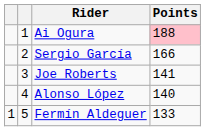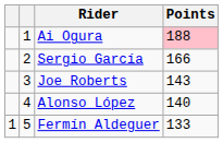Joe Roberts | Points: 141 -> 143
